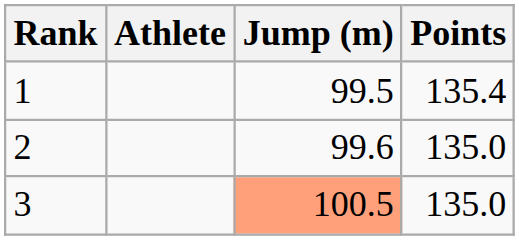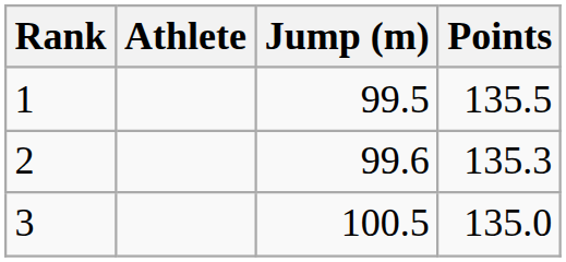1 | Points: 135.4 -> 135.5
2 | Points: 135.0 -> 135.3
3 | Jump (m): lightsalmon background -> no background
